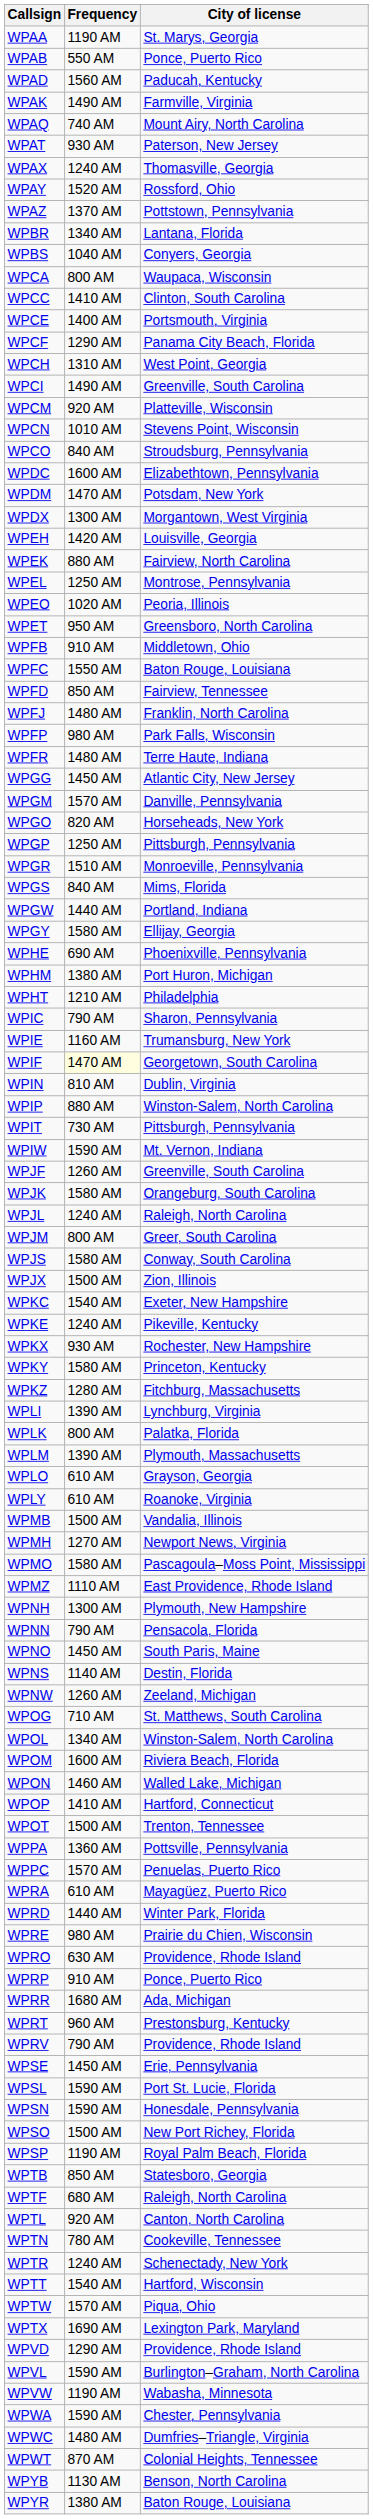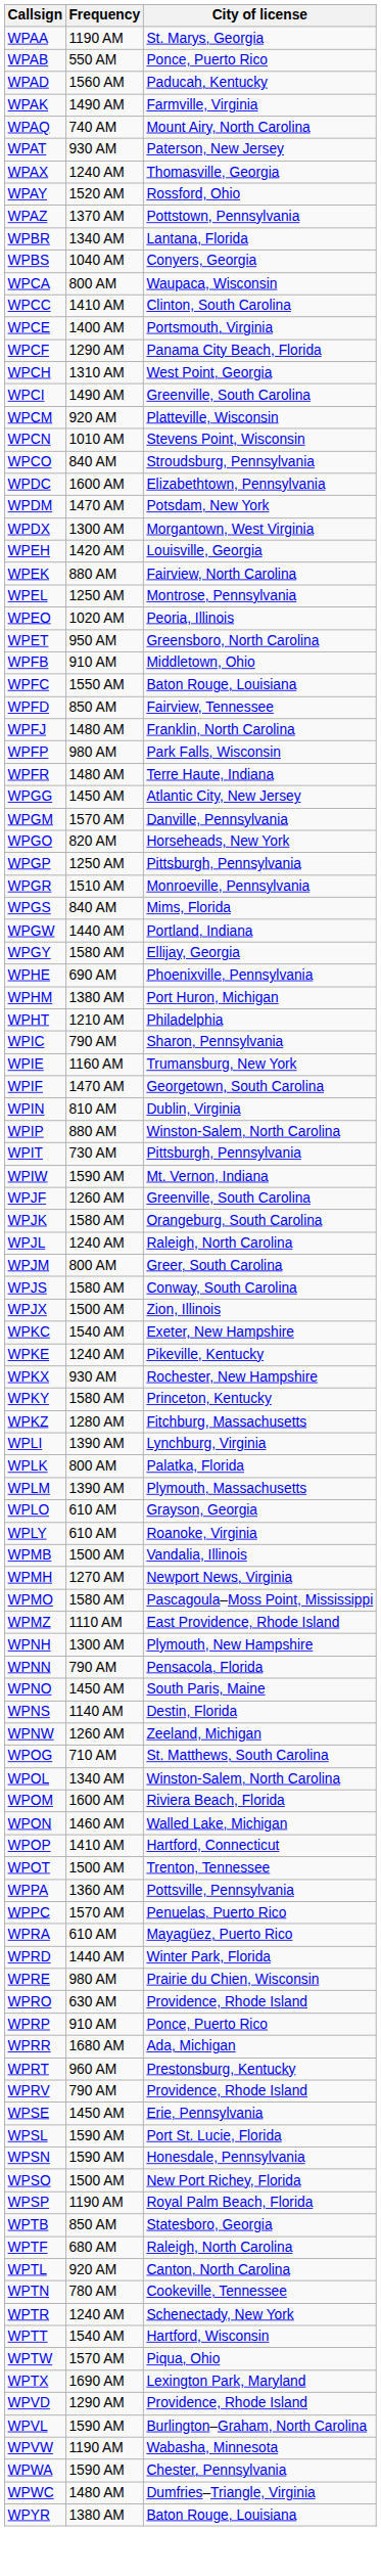WPIF | Frequency: lightyellow background -> no background
- row: WPWT | 870 AM | Colonial Heights, Tennessee
- row: WPYB | 1130 AM | Benson, North Carolina
